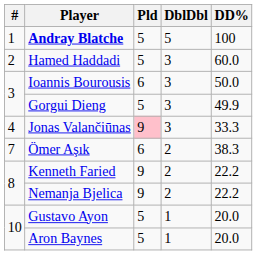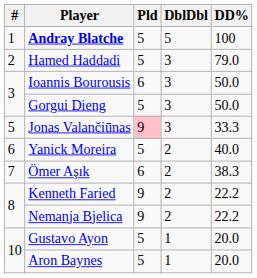Hamed Haddadi | DD%: 60.0 -> 79.0
Gorgui Dieng | DD%: 49.9 -> 50.0
Jonas Valančiūnas | #: 4 -> 5
+ row: 6 | Yanick Moreira | 5 | 2 | 40.0
